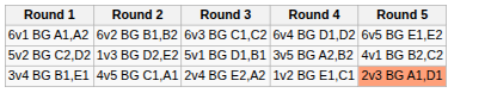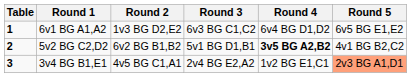+ column: Table | 1 | 2 | 3
6v1 BG A1,A2 | Round 2: 6v2 BG B1,B2 -> 1v3 BG D2,E2
5v2 BG C2,D2 | Round 2: 1v3 BG D2,E2 -> 6v2 BG B1,B2
5v2 BG C2,D2 | Round 4: normal -> bold
